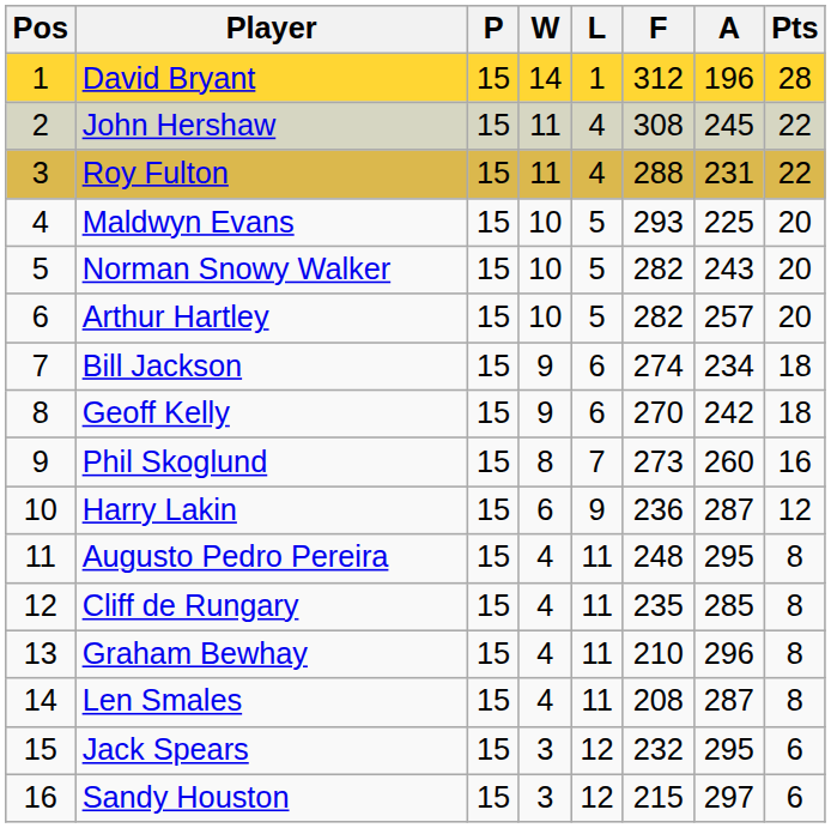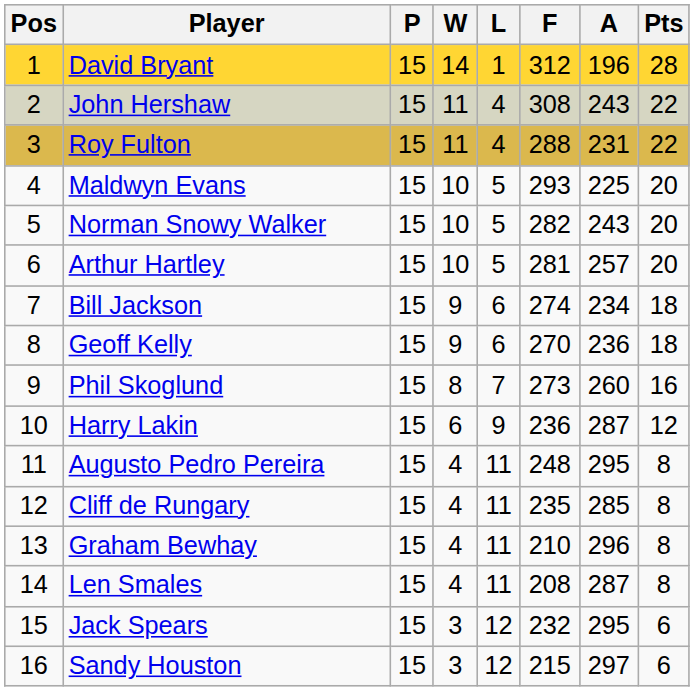John Hershaw | A: 245 -> 243
Arthur Hartley | F: 282 -> 281
Geoff Kelly | A: 242 -> 236
